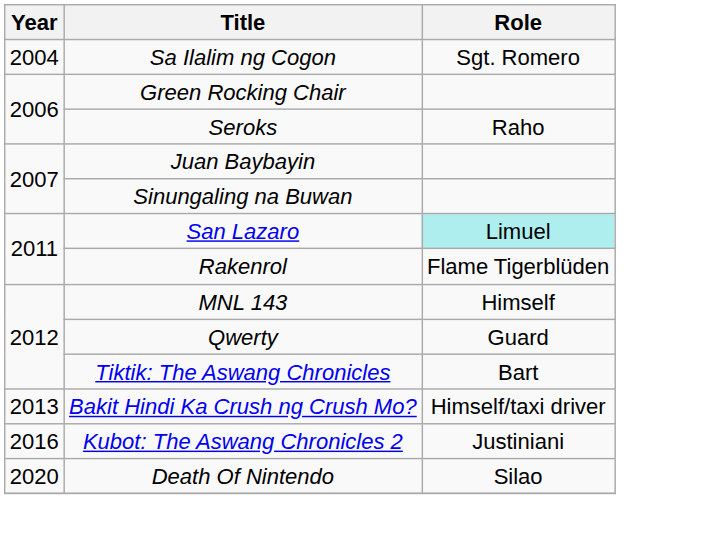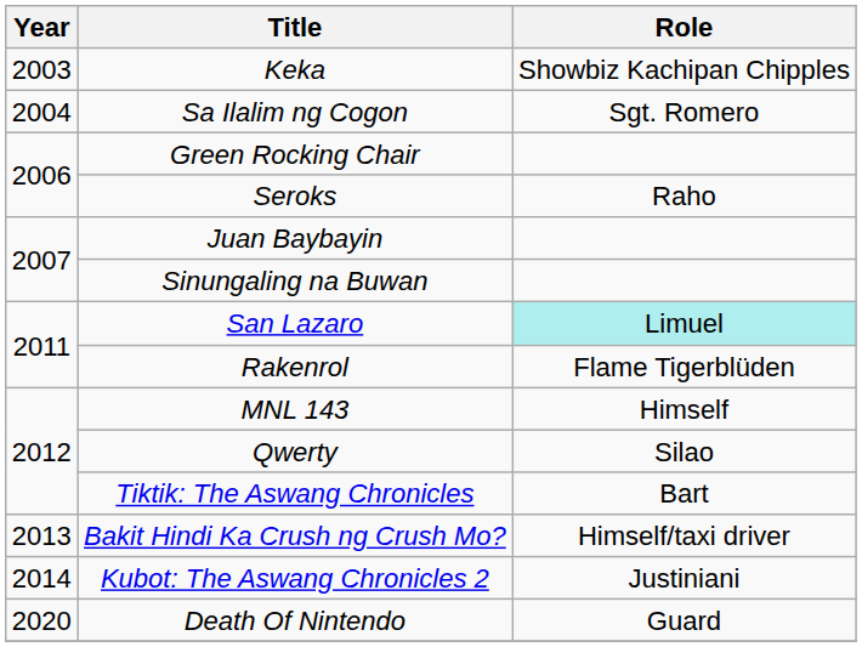+ row: 2003 | Keka | Showbiz Kachipan Chipples
Qwerty | Role: Guard -> Silao
Kubot: The Aswang Chronicles 2 | Year: 2016 -> 2014
Death Of Nintendo | Role: Silao -> Guard
